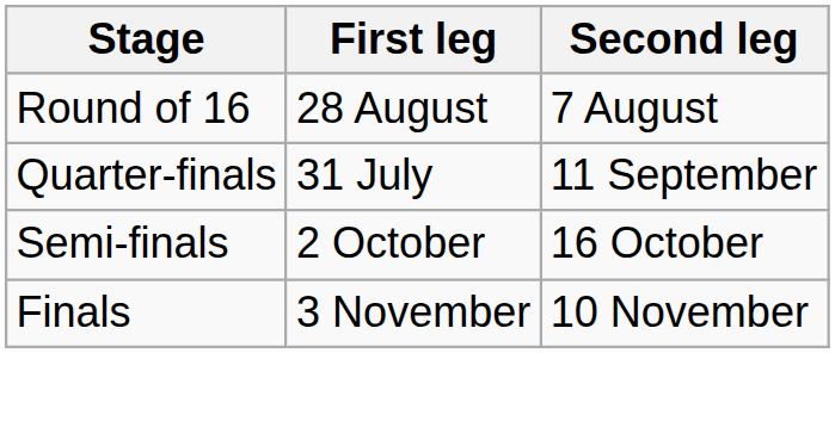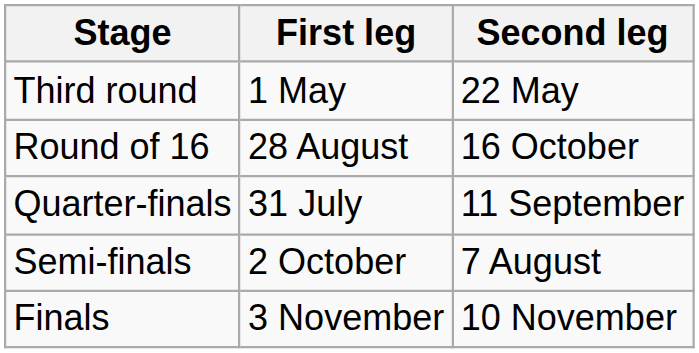+ row: Third round | 1 May | 22 May
Round of 16 | Second leg: 7 August -> 16 October
Semi-finals | Second leg: 16 October -> 7 August
